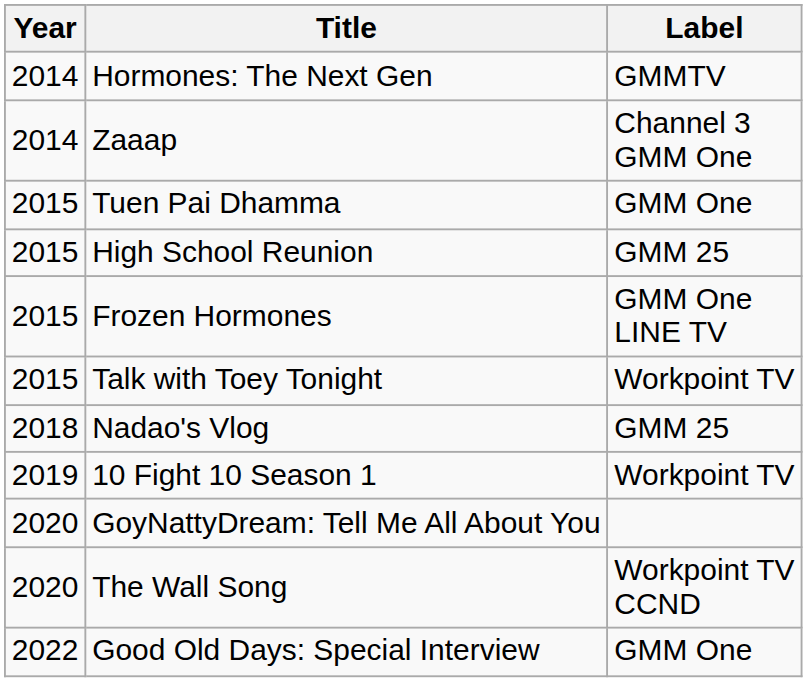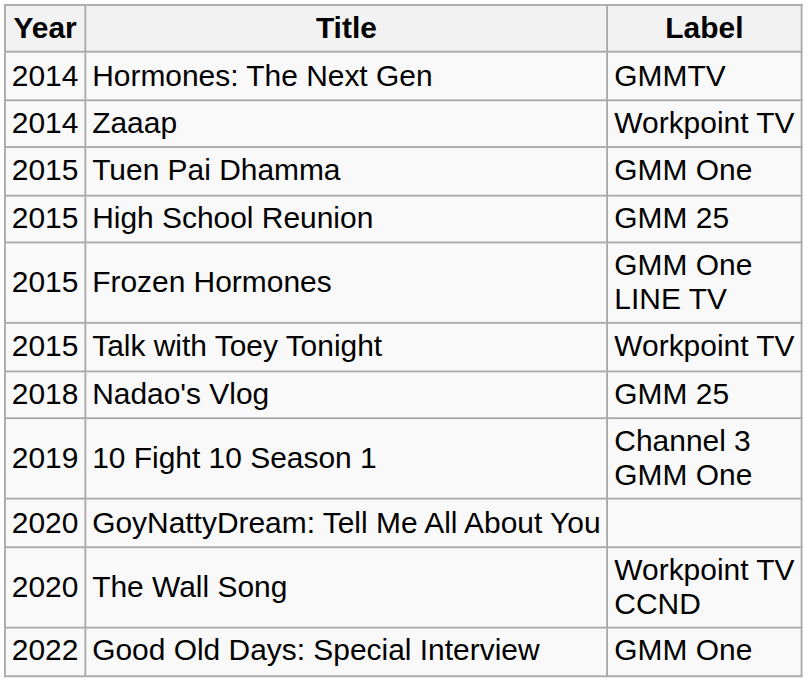Zaaap | Label: Channel 3 GMM One -> Workpoint TV
10 Fight 10 Season 1 | Label: Workpoint TV -> Channel 3 GMM One
